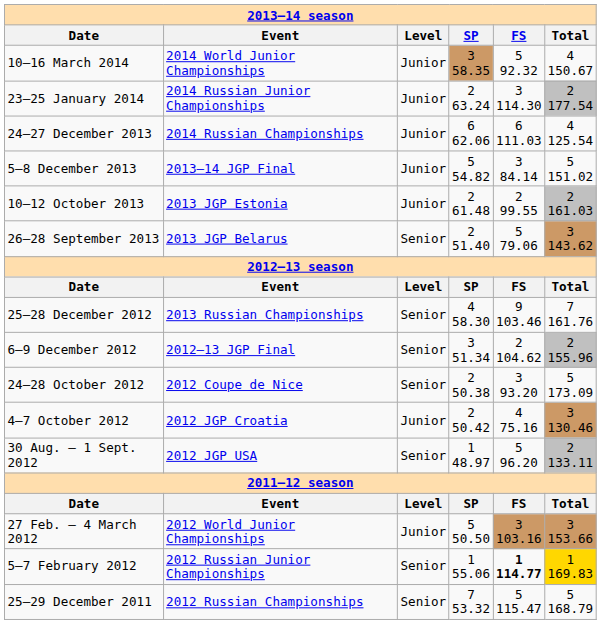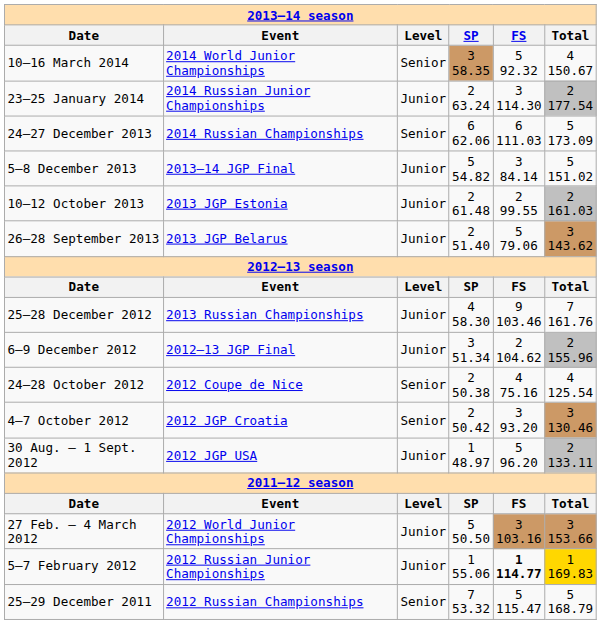10–16 March 2014 | Level: Junior -> Senior
24–27 December 2013 | Level: Junior -> Senior
24–27 December 2013 | Total: 4 125.54 -> 5 173.09
26–28 September 2013 | Level: Senior -> Junior
25–28 December 2012 | Level: Senior -> Junior
6–9 December 2012 | Level: Senior -> Junior
24–28 October 2012 | FS: 3 93.20 -> 4 75.16
24–28 October 2012 | Total: 5 173.09 -> 4 125.54
4–7 October 2012 | Level: Junior -> Senior
4–7 October 2012 | FS: 4 75.16 -> 3 93.20
30 Aug. – 1 Sept. 2012 | Level: Senior -> Junior
5–7 February 2012 | Level: Senior -> Junior
